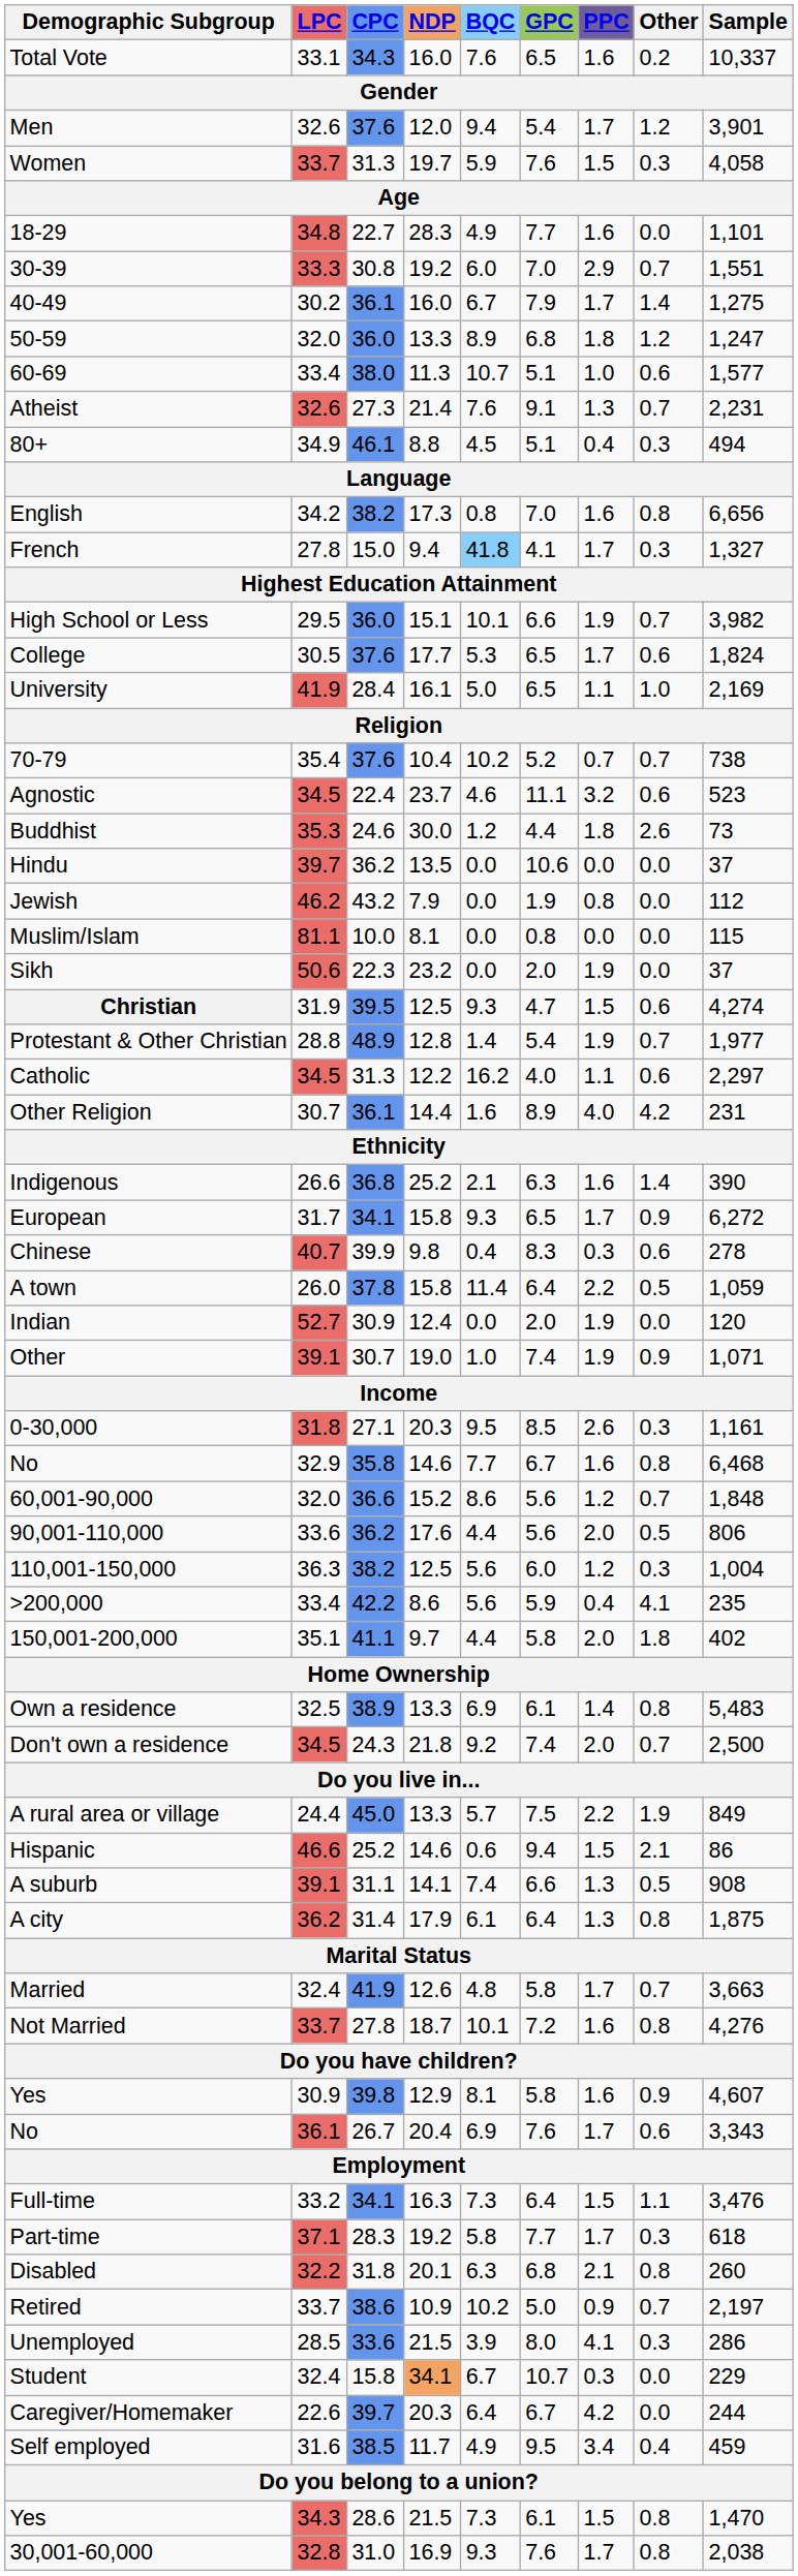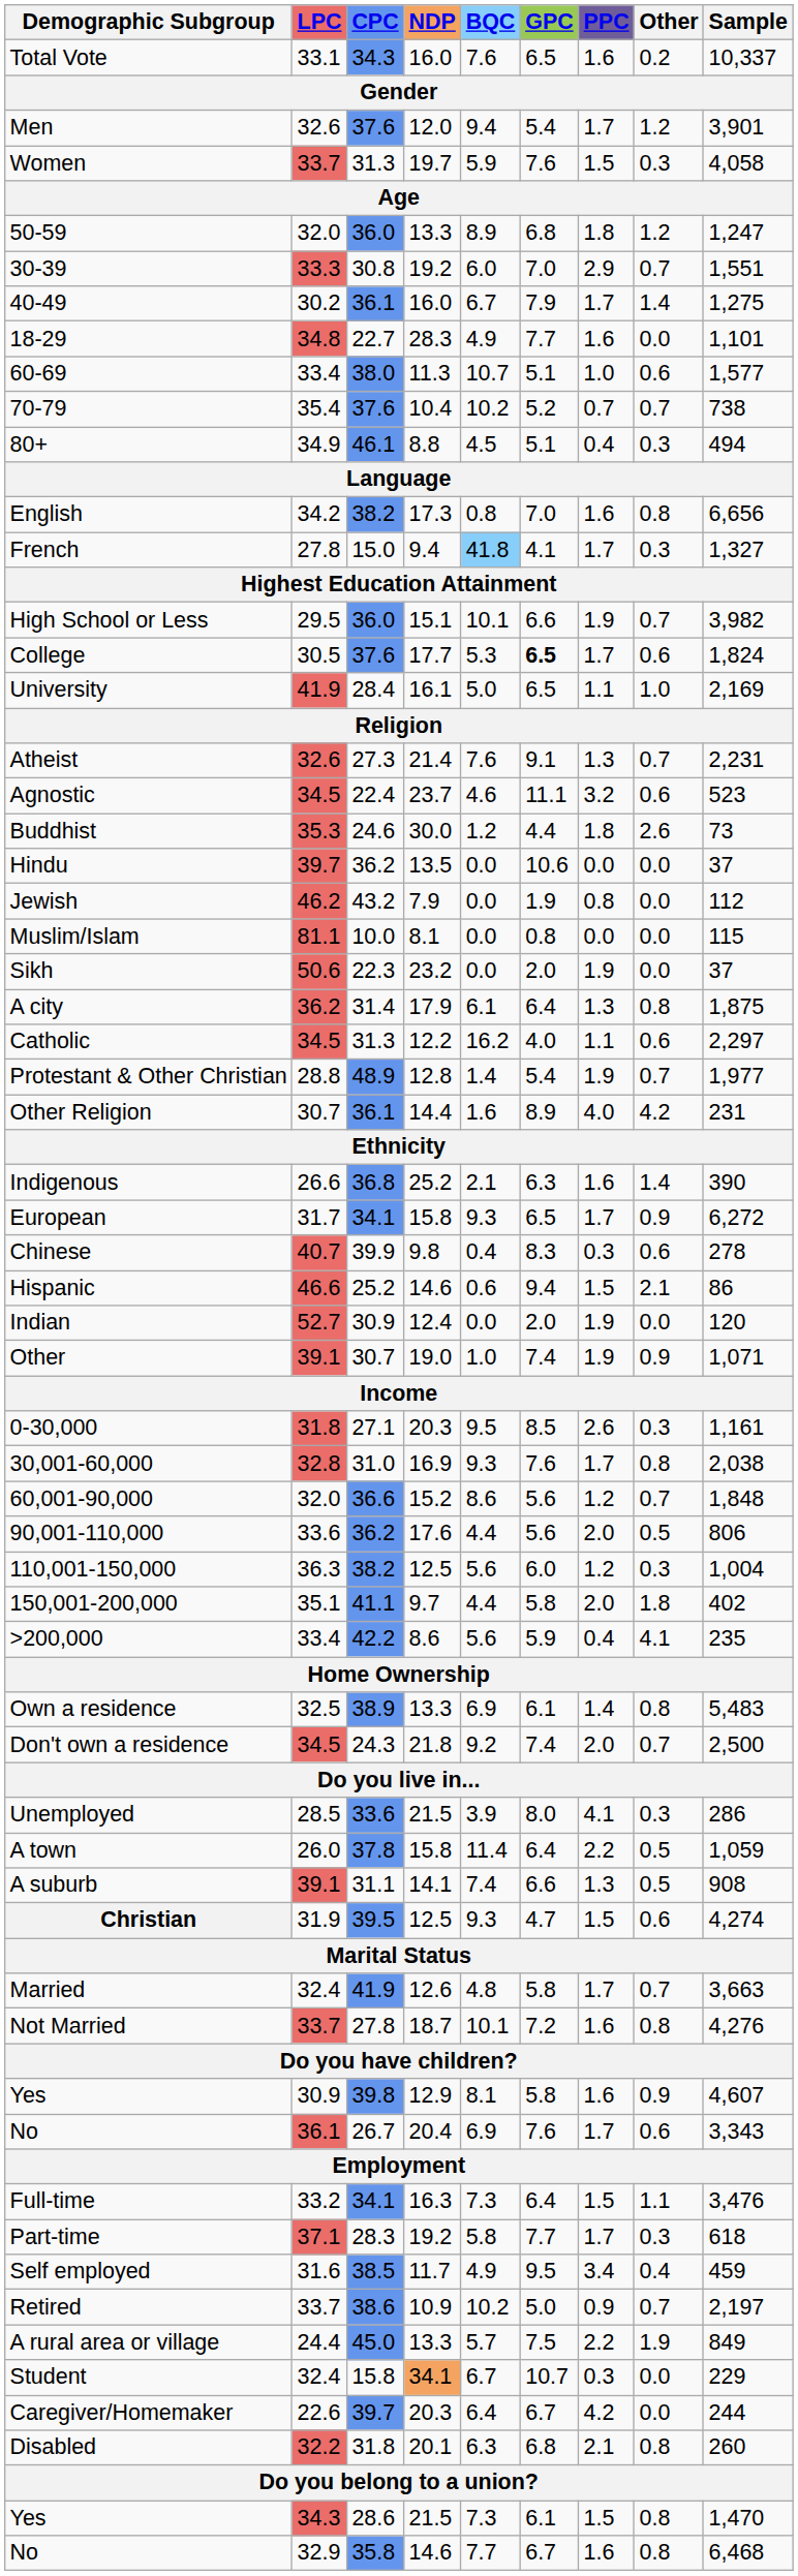rows swapped: 18-29 <-> 50-59
rows swapped: 70-79 <-> Atheist
College | GPC: normal -> bold
rows swapped: Christian <-> A city
rows swapped: Catholic <-> Protestant & Other Christian
rows swapped: Hispanic <-> A town
rows swapped: 30,001-60,000 <-> No / 35.8
rows swapped: 150,001-200,000 <-> >200,000
rows swapped: A rural area or village <-> Unemployed
rows swapped: Self employed <-> Disabled
